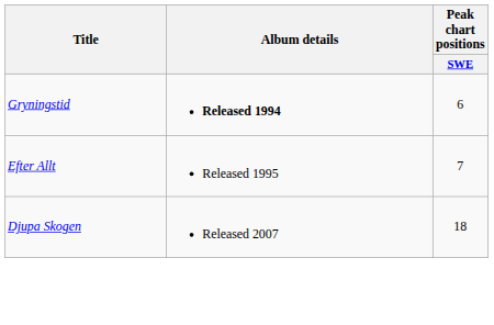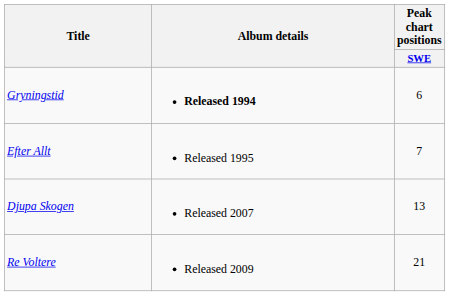Djupa Skogen | Peak chart positions / SWE: 18 -> 13
+ row: Re Voltere | Released 2009 | 21
